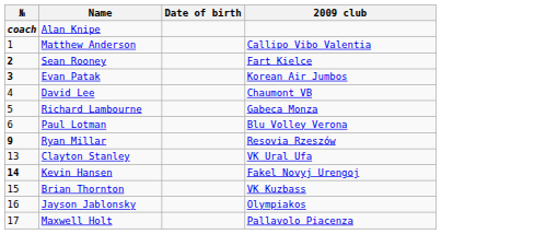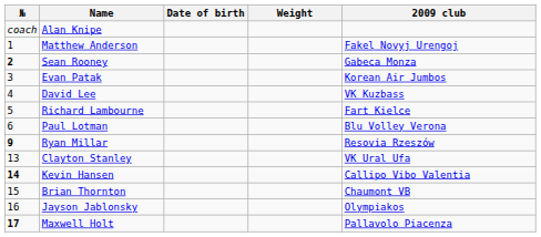+ column: Weight
Alan Knipe | №: bold -> normal
Matthew Anderson | 2009 club: Callipo Vibo Valentia -> Fakel Novyj Urengoj
Sean Rooney | 2009 club: Fart Kielce -> Gabeca Monza
Evan Patak | №: bold -> normal
David Lee | 2009 club: Chaumont VB -> VK Kuzbass
Richard Lambourne | 2009 club: Gabeca Monza -> Fart Kielce
Kevin Hansen | 2009 club: Fakel Novyj Urengoj -> Callipo Vibo Valentia
Brian Thornton | 2009 club: VK Kuzbass -> Chaumont VB
Maxwell Holt | №: normal -> bold
